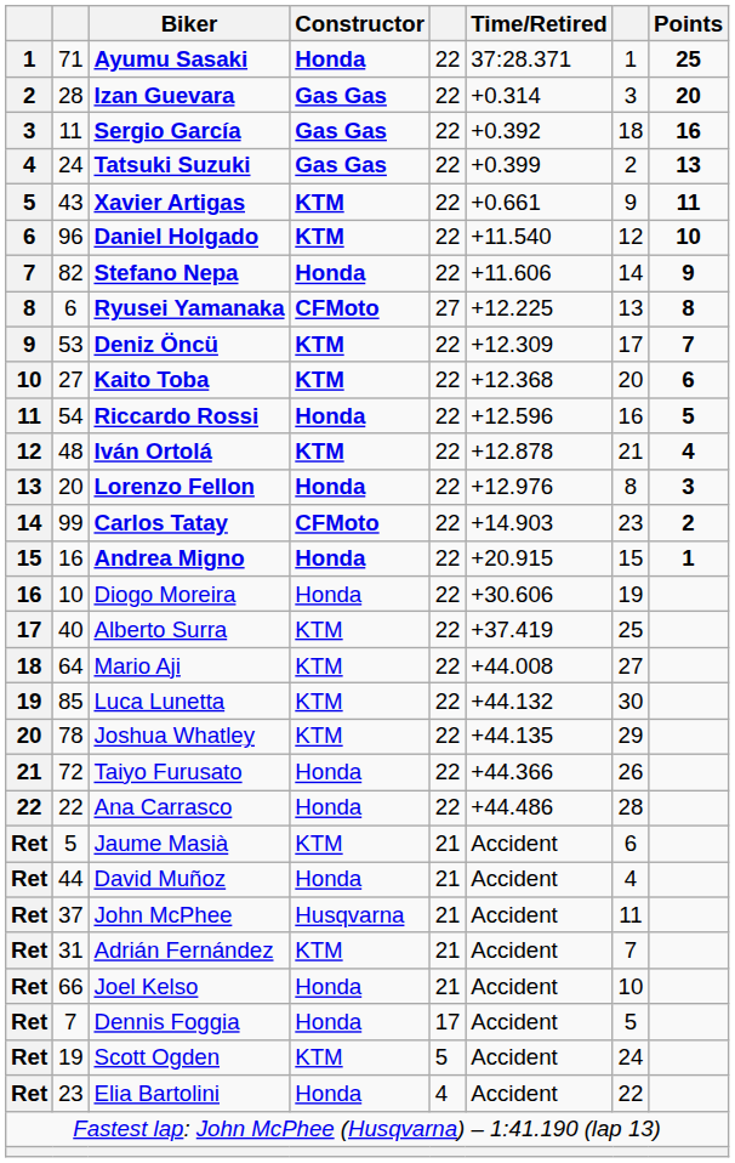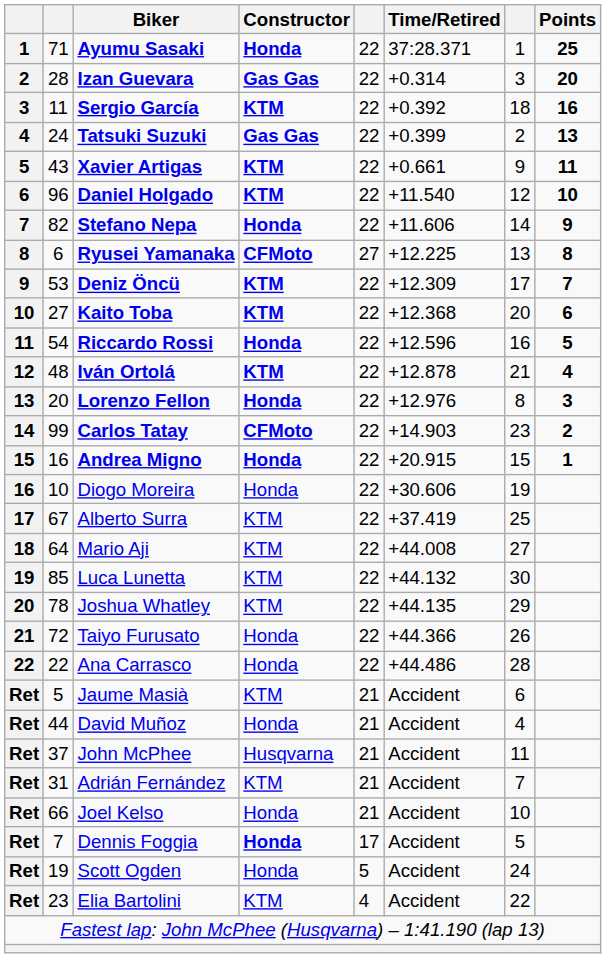Sergio García | Constructor: Gas Gas -> KTM
Alberto Surra | column 2: 40 -> 67
Dennis Foggia | Constructor: normal -> bold
Scott Ogden | Constructor: KTM -> Honda
Elia Bartolini | Constructor: Honda -> KTM
